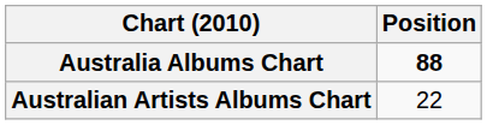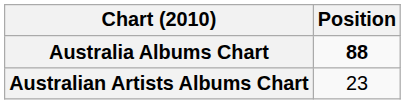Australian Artists Albums Chart | Position: 22 -> 23
